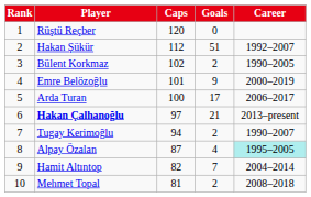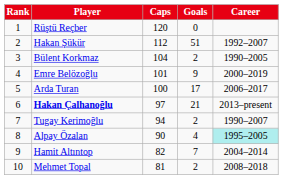Bülent Korkmaz | Caps: 102 -> 104
Alpay Özalan | Caps: 87 -> 90
